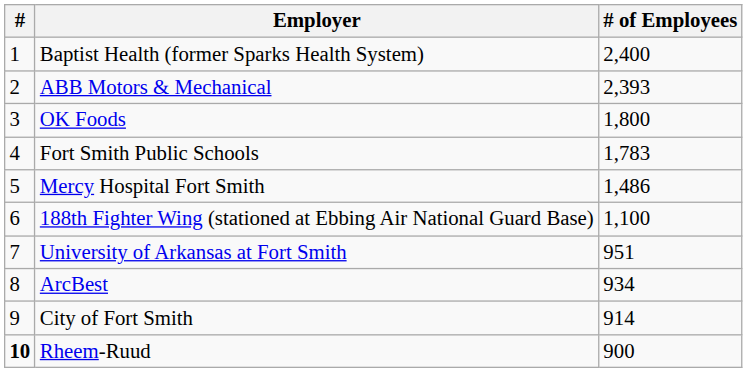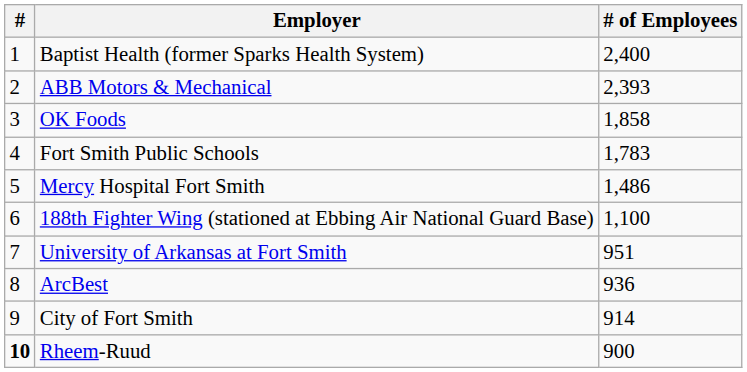OK Foods | # of Employees: 1,800 -> 1,858
ArcBest | # of Employees: 934 -> 936
